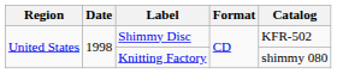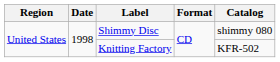Shimmy Disc | Catalog: KFR-502 -> shimmy 080
Knitting Factory | Catalog: shimmy 080 -> KFR-502
